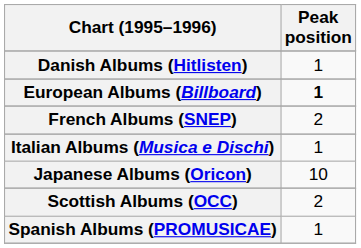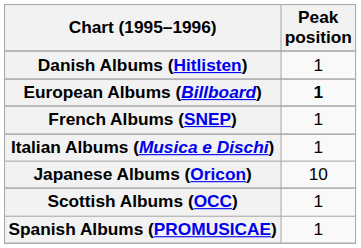French Albums (SNEP) | Peak position: 2 -> 1
Scottish Albums (OCC) | Peak position: 2 -> 1
